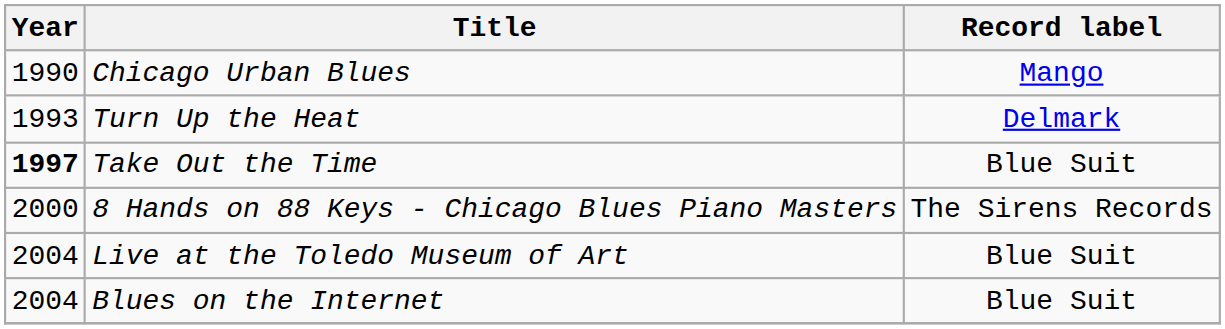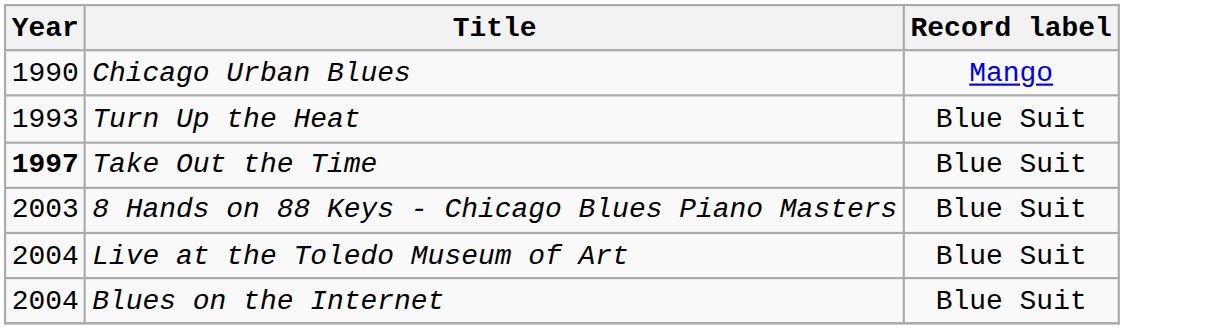Turn Up the Heat | Record label: Delmark -> Blue Suit
8 Hands on 88 Keys - Chicago Blues Piano Masters | Year: 2000 -> 2003
8 Hands on 88 Keys - Chicago Blues Piano Masters | Record label: The Sirens Records -> Blue Suit
